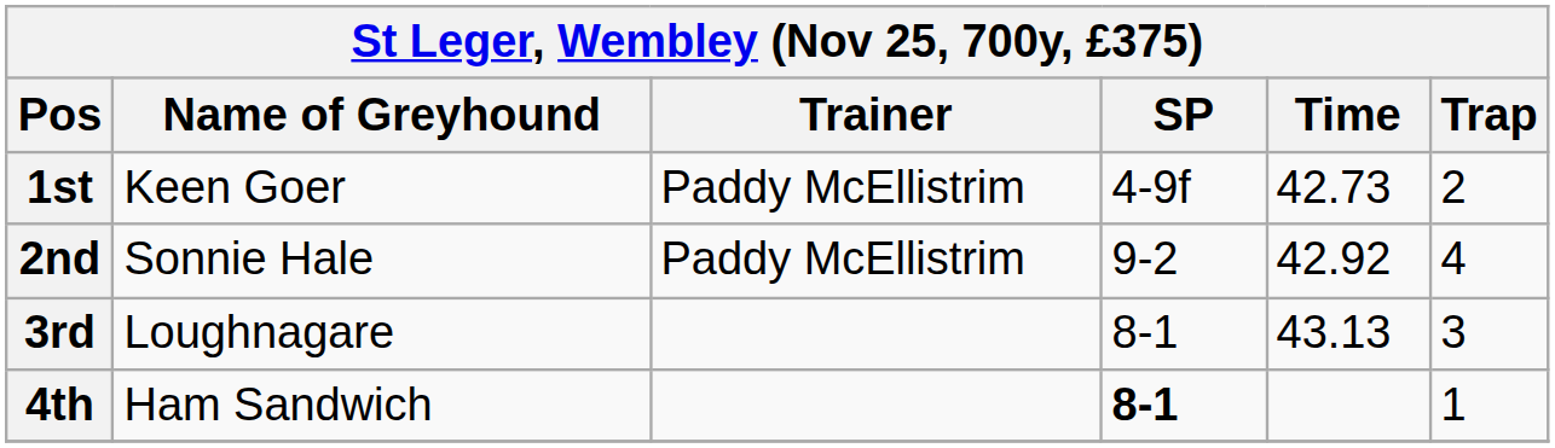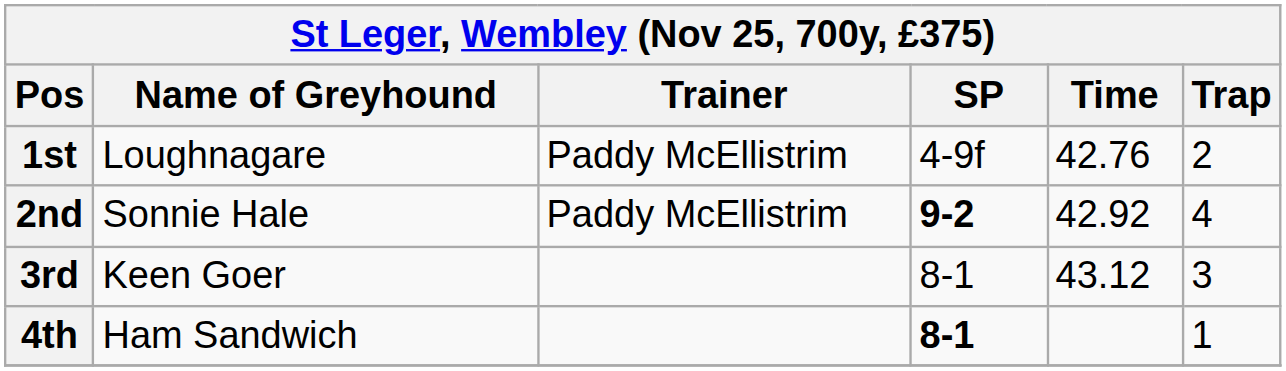1st | Name of Greyhound: Keen Goer -> Loughnagare
1st | Time: 42.73 -> 42.76
2nd | SP: normal -> bold
3rd | Name of Greyhound: Loughnagare -> Keen Goer
3rd | Time: 43.13 -> 43.12
